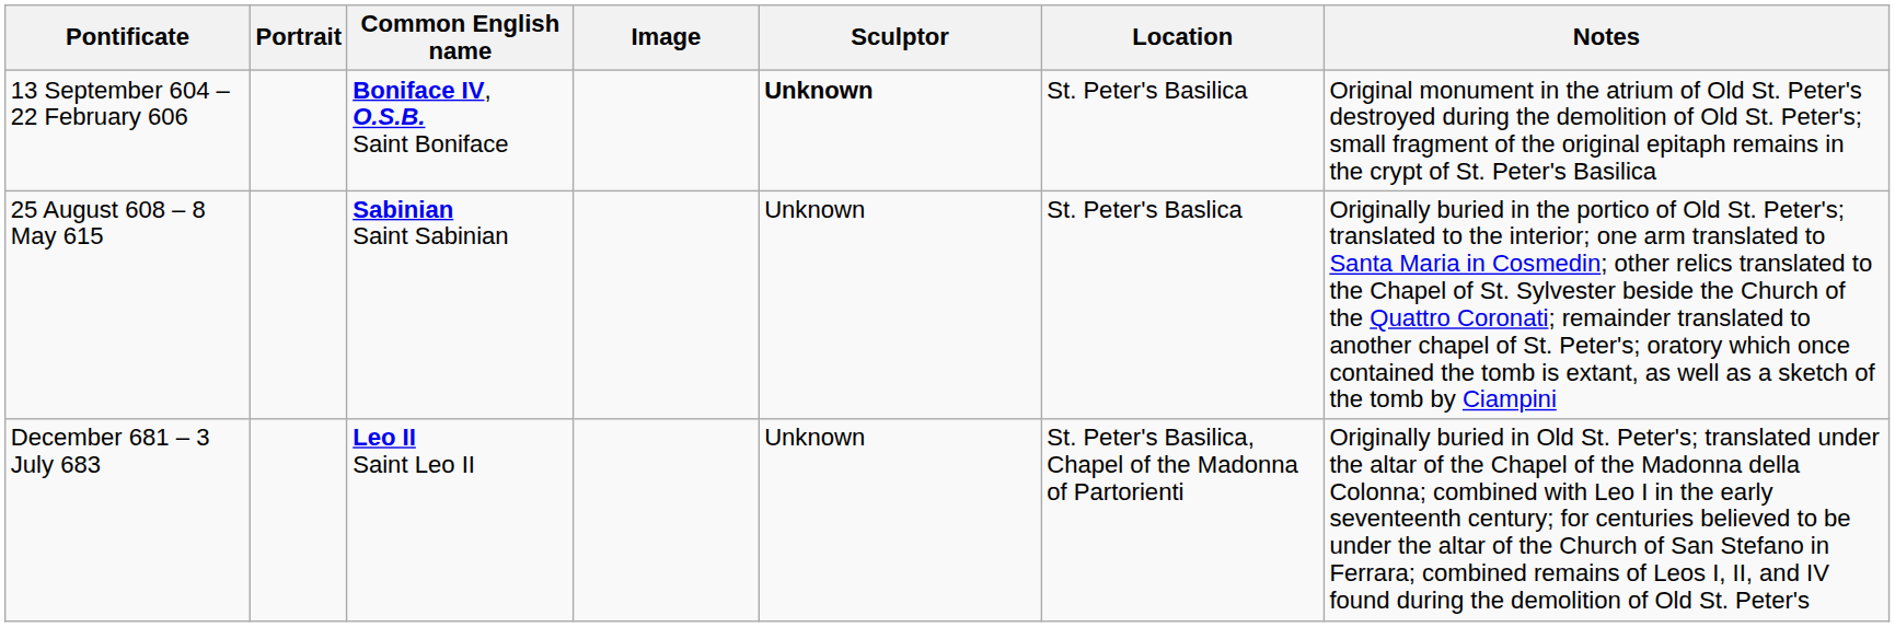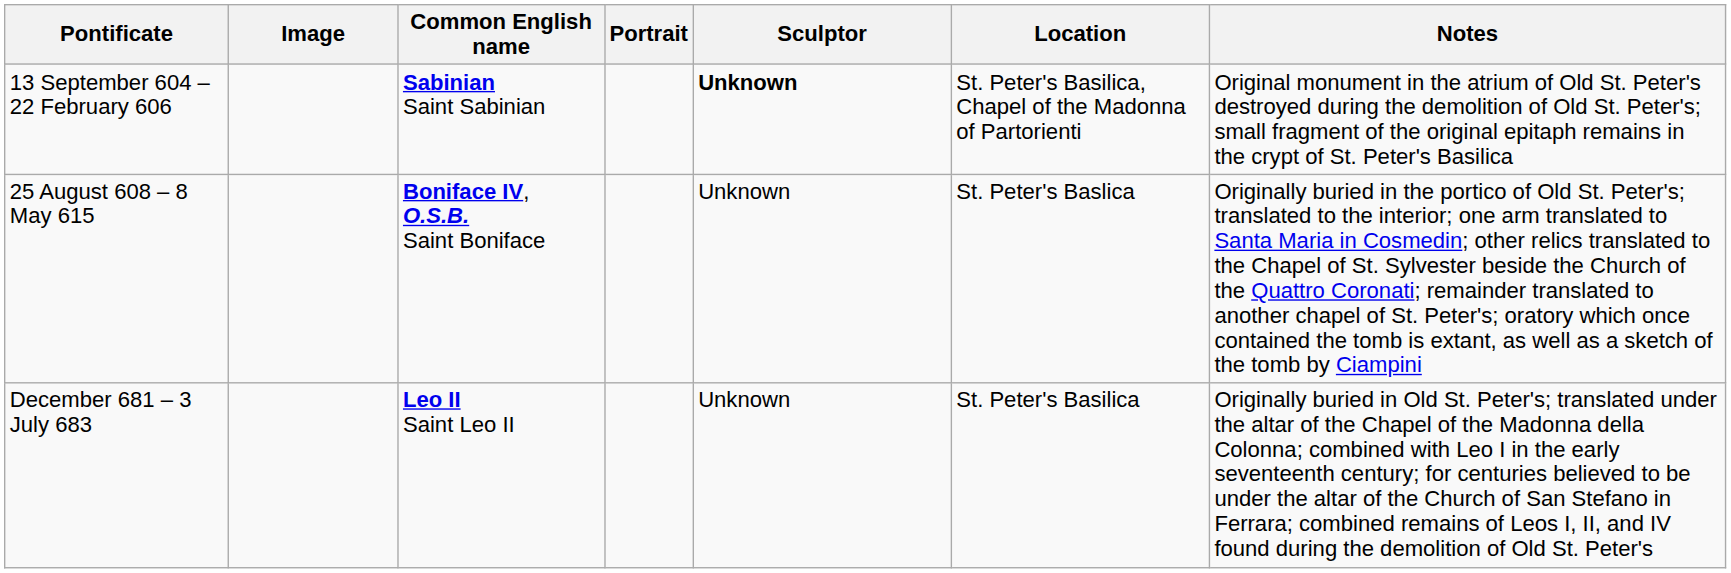columns swapped: Portrait <-> Image
13 September 604 – 22 February 606 | Common English name: Boniface IV, O.S.B. Saint Boniface -> Sabinian Saint Sabinian
13 September 604 – 22 February 606 | Location: St. Peter's Basilica -> St. Peter's Basilica, Chapel of the Madonna of Partorienti
25 August 608 – 8 May 615 | Common English name: Sabinian Saint Sabinian -> Boniface IV, O.S.B. Saint Boniface
December 681 – 3 July 683 | Location: St. Peter's Basilica, Chapel of the Madonna of Partorienti -> St. Peter's Basilica
